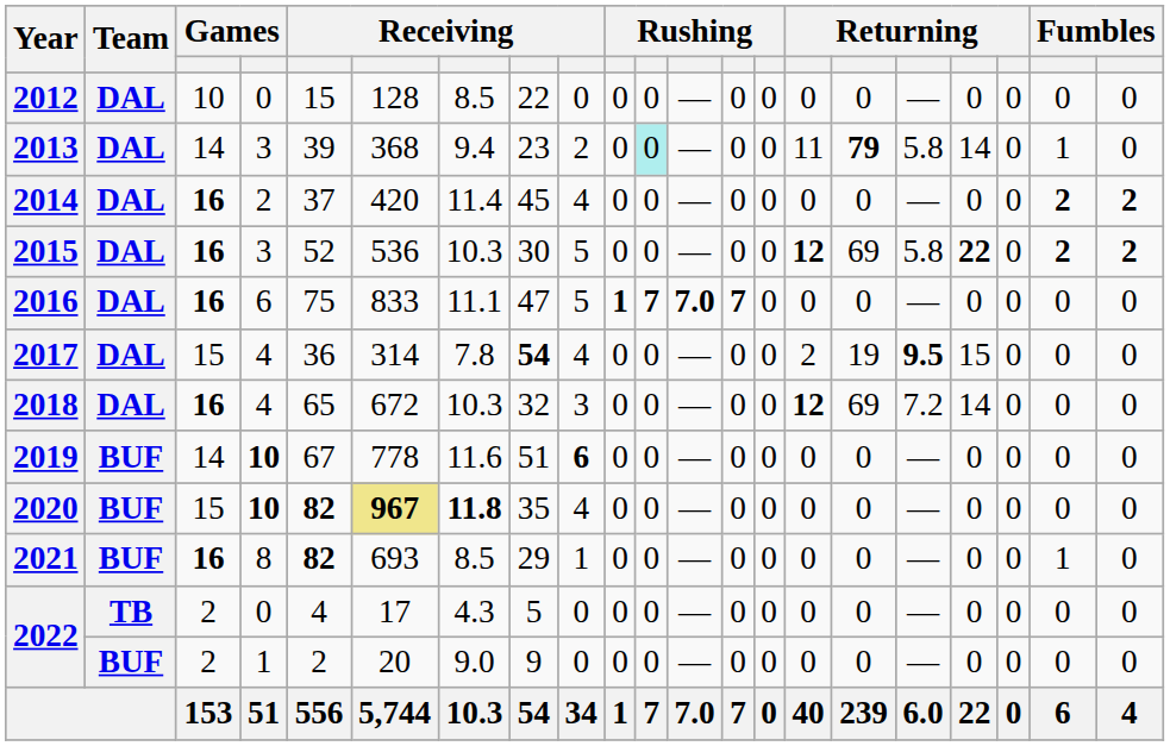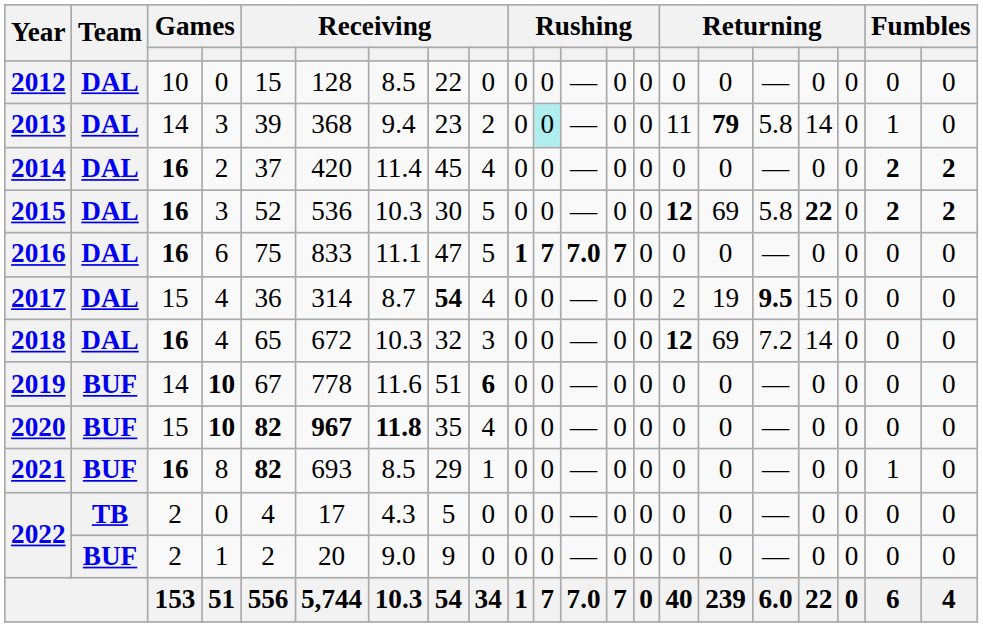2017 | column 7: 7.8 -> 8.7
2020 | column 6: khaki background -> no background
